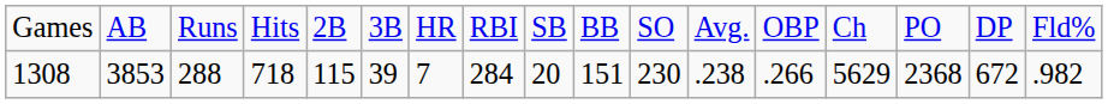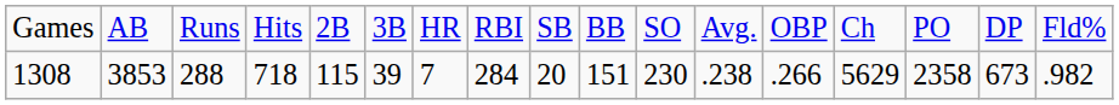1308 | column 15: 2368 -> 2358
1308 | column 16: 672 -> 673
